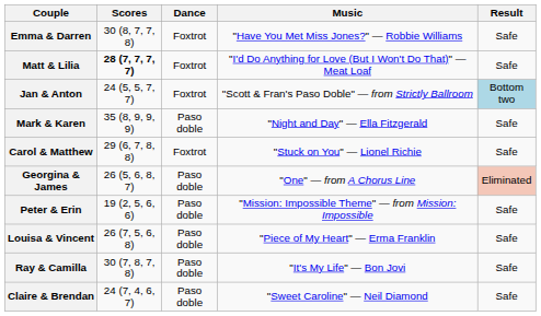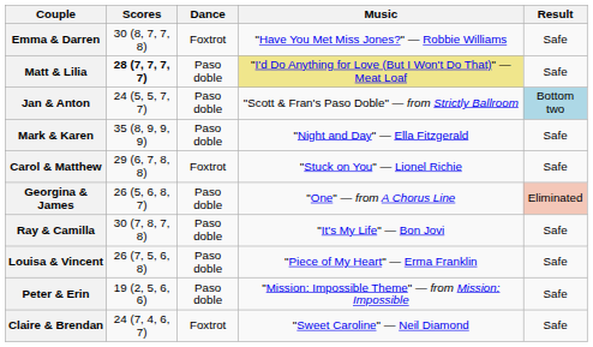Matt & Lilia | Dance: Foxtrot -> Paso doble
Matt & Lilia | Music: no background -> khaki background
Jan & Anton | Dance: Foxtrot -> Paso doble
rows swapped: Peter & Erin <-> Ray & Camilla
Claire & Brendan | Dance: Paso doble -> Foxtrot
